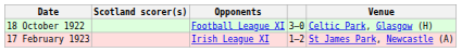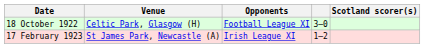columns swapped: Venue <-> Scotland scorer(s)
